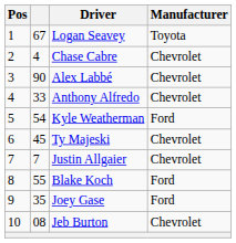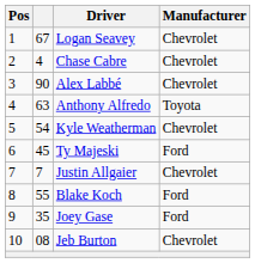Logan Seavey | Manufacturer: Toyota -> Chevrolet
Anthony Alfredo | column 2: 33 -> 63
Anthony Alfredo | Manufacturer: Chevrolet -> Toyota
Kyle Weatherman | Manufacturer: Ford -> Chevrolet
Ty Majeski | Manufacturer: Chevrolet -> Ford
